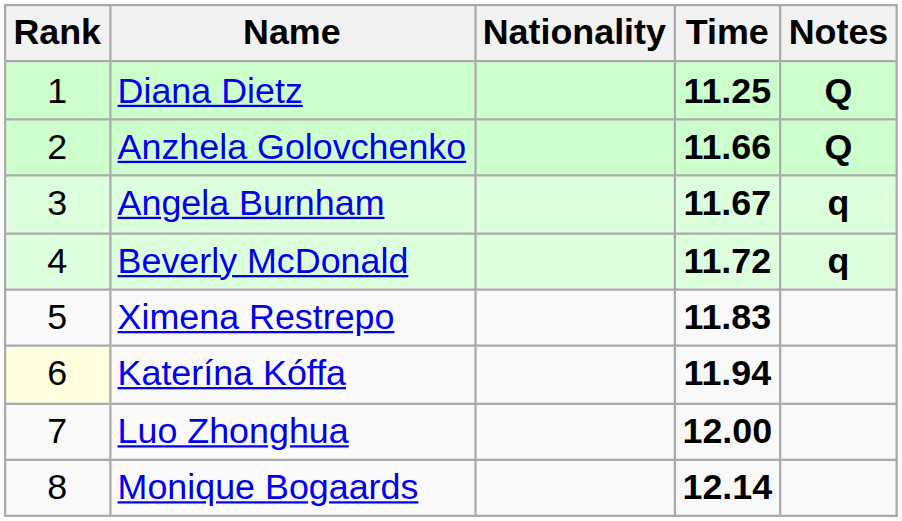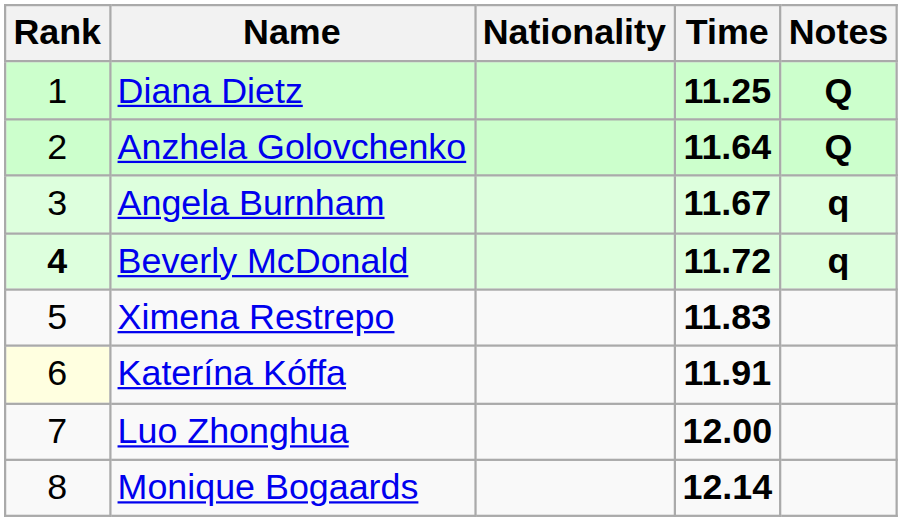Anzhela Golovchenko | Time: 11.66 -> 11.64
Beverly McDonald | Rank: normal -> bold
Katerína Kóffa | Time: 11.94 -> 11.91
